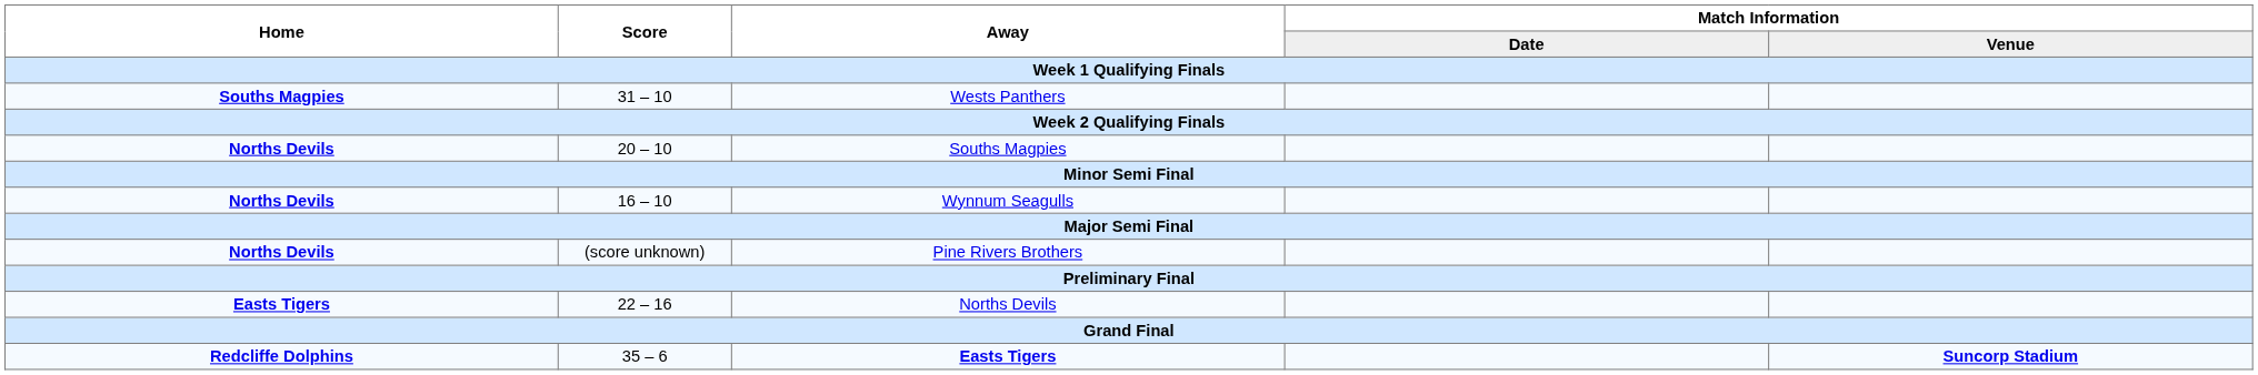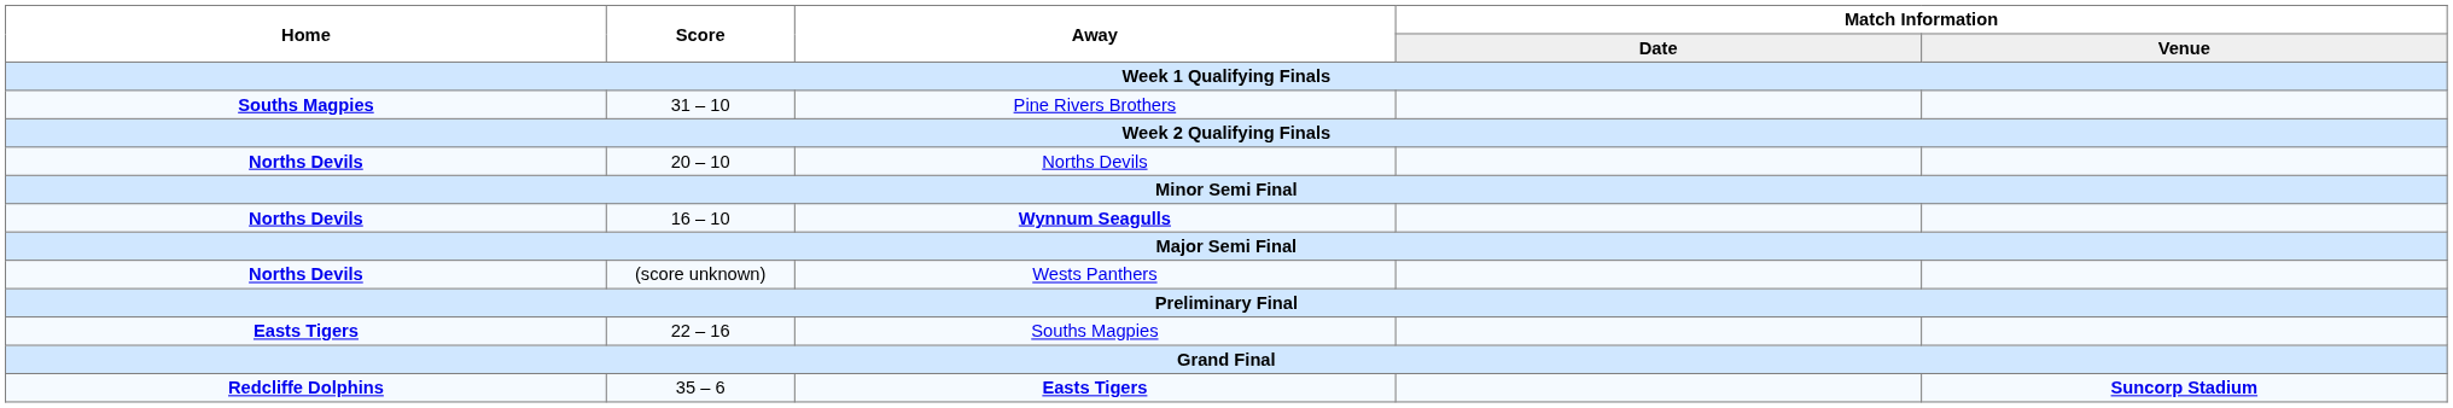31 – 10 | Away: Wests Panthers -> Pine Rivers Brothers
20 – 10 | Away: Souths Magpies -> Norths Devils
16 – 10 | Away: normal -> bold
(score unknown) | Away: Pine Rivers Brothers -> Wests Panthers
22 – 16 | Away: Norths Devils -> Souths Magpies
